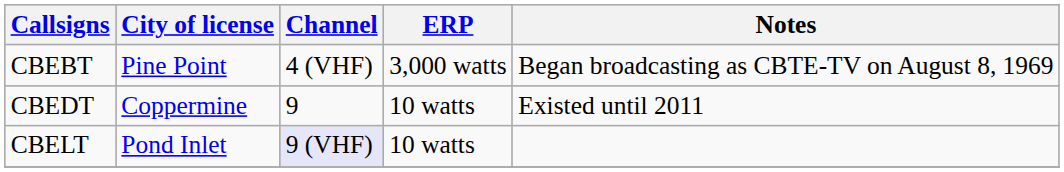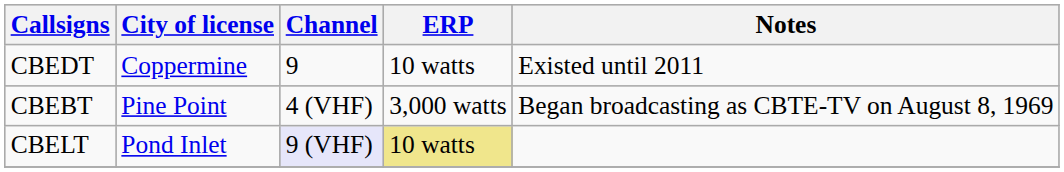rows swapped: CBEDT <-> CBEBT
CBELT | ERP: no background -> khaki background
